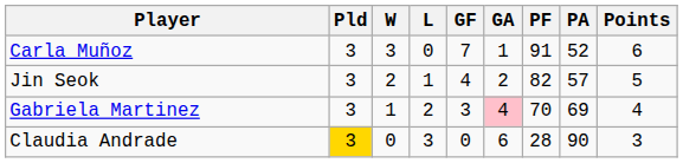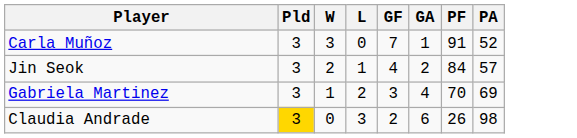- column: Points | 6 | 5 | 4 | 3
Jin Seok | PF: 82 -> 84
Gabriela Martinez | GA: pink background -> no background
Claudia Andrade | GF: 0 -> 2
Claudia Andrade | PF: 28 -> 26
Claudia Andrade | PA: 90 -> 98
